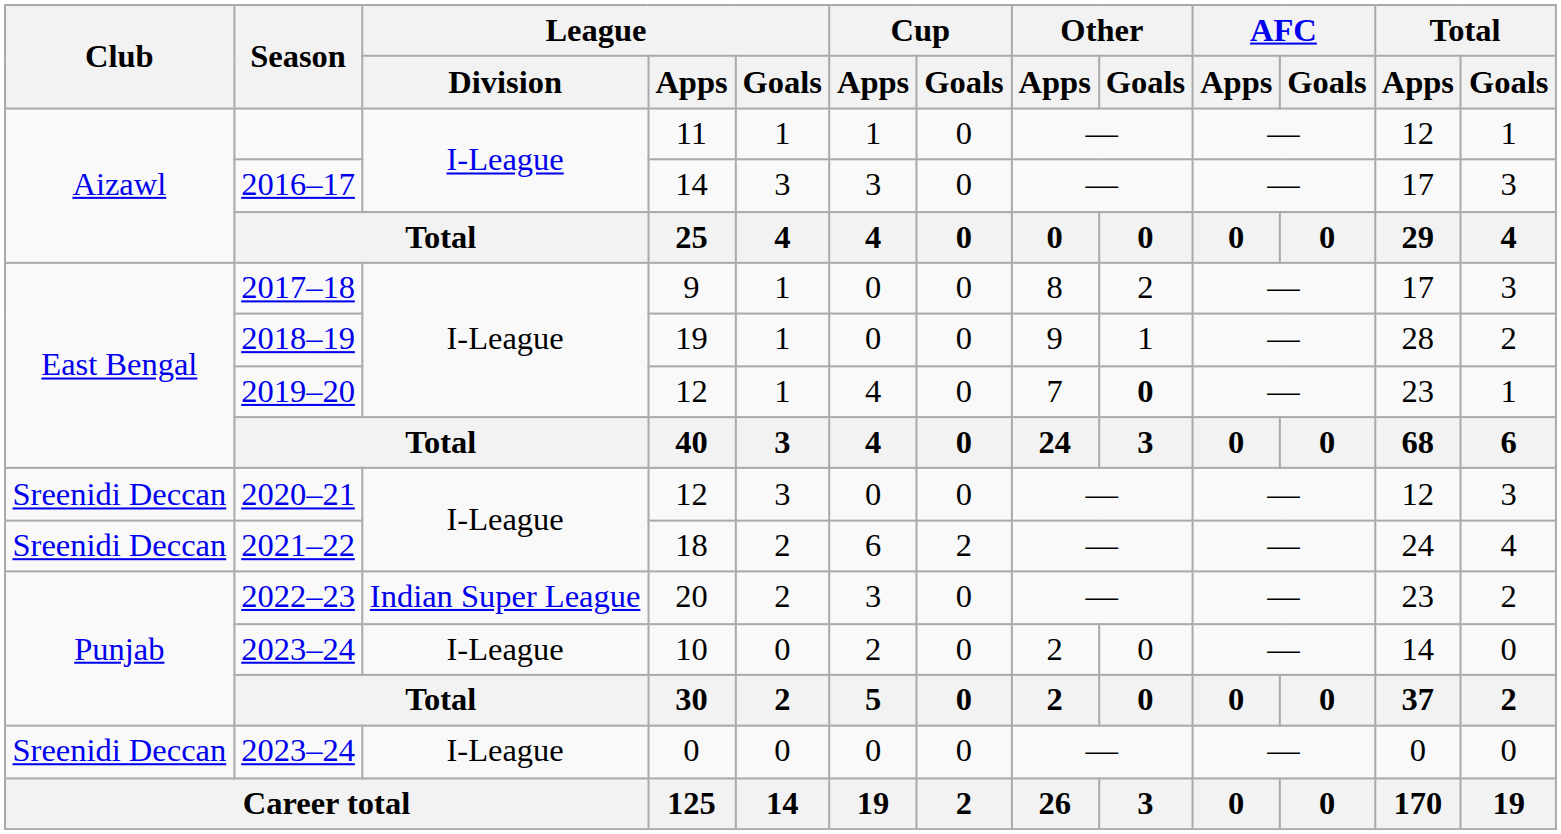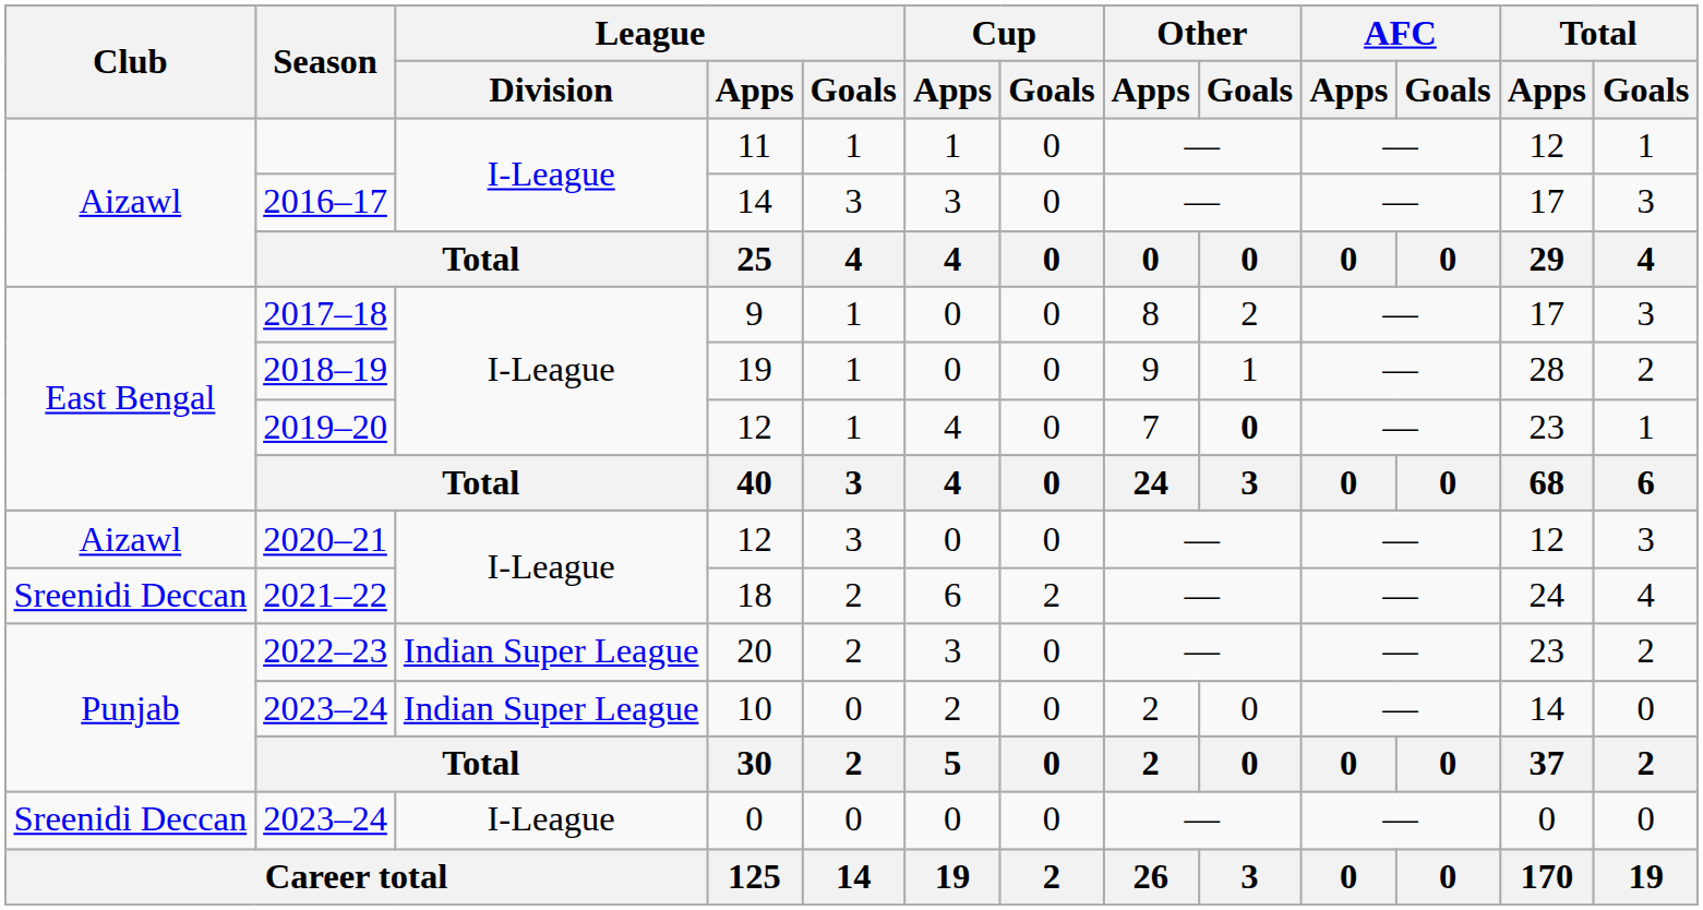2020–21 | Club: Sreenidi Deccan -> Aizawl
2023–24 / 10 | League / Division: I-League -> Indian Super League
